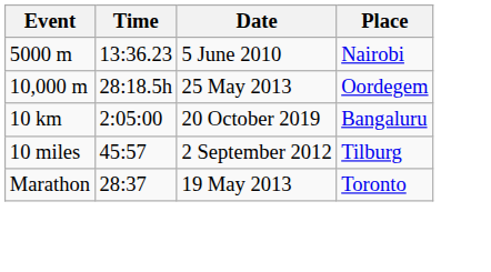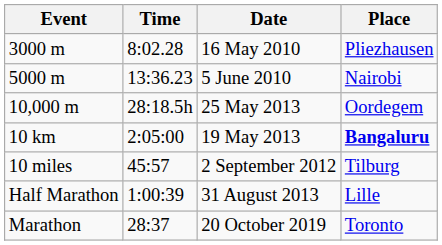+ row: 3000 m | 8:02.28 | 16 May 2010 | Pliezhausen
10 km | Date: 20 October 2019 -> 19 May 2013
10 km | Place: normal -> bold
+ row: Half Marathon | 1:00:39 | 31 August 2013 | Lille
Marathon | Date: 19 May 2013 -> 20 October 2019
